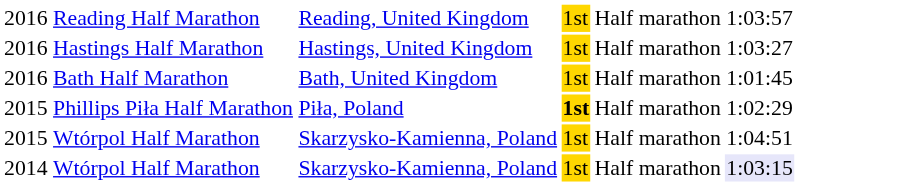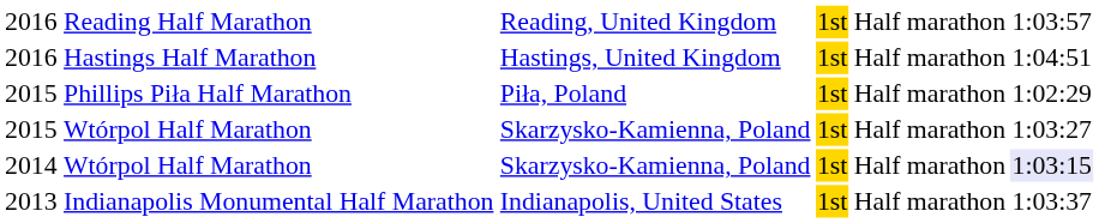Hastings Half Marathon | column 6: 1:03:27 -> 1:04:51
- row: 2016 | Bath Half Marathon | Bath, United Kingdom | 1st | Half marathon | 1:01:45
Phillips Piła Half Marathon | column 4: bold -> normal
2015 / Wtórpol Half Marathon | column 6: 1:04:51 -> 1:03:27
+ row: 2013 | Indianapolis Monumental Half Marathon | Indianapolis, United States | 1st | Half marathon | 1:03:37
